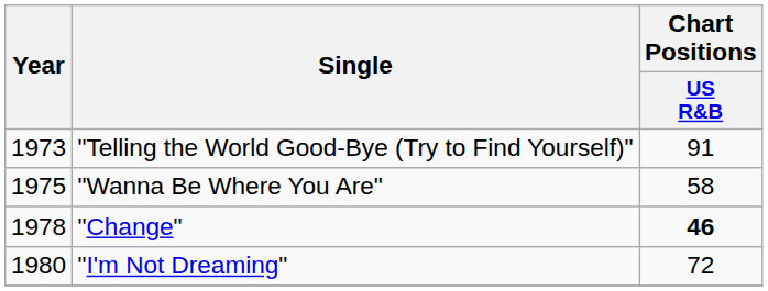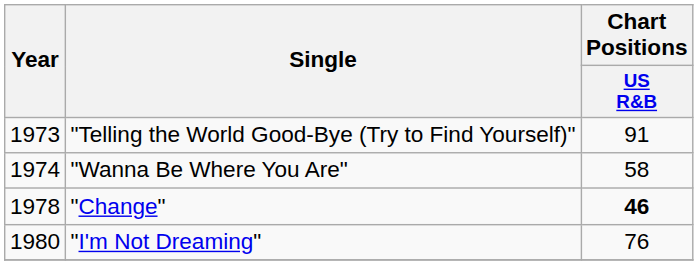"Wanna Be Where You Are" | Year: 1975 -> 1974
"I'm Not Dreaming" | Chart Positions / US R&B: 72 -> 76
